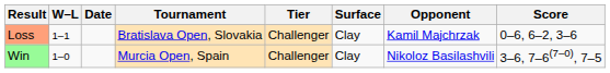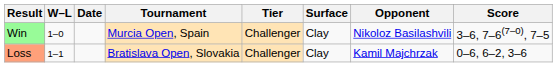rows swapped: Win <-> Loss
